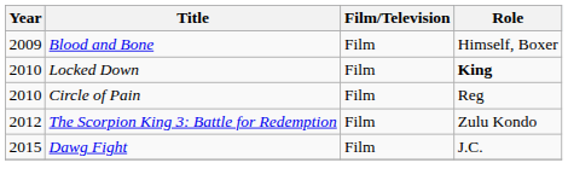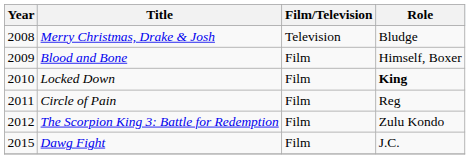+ row: 2008 | Merry Christmas, Drake & Josh | Television | Bludge
Circle of Pain | Year: 2010 -> 2011
